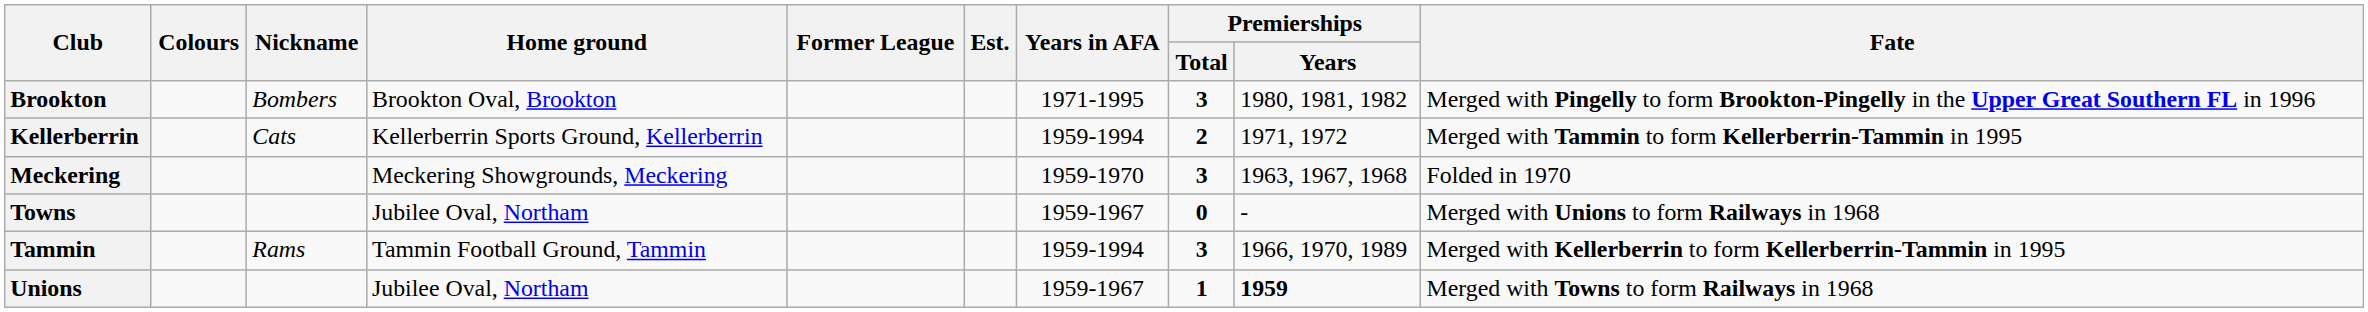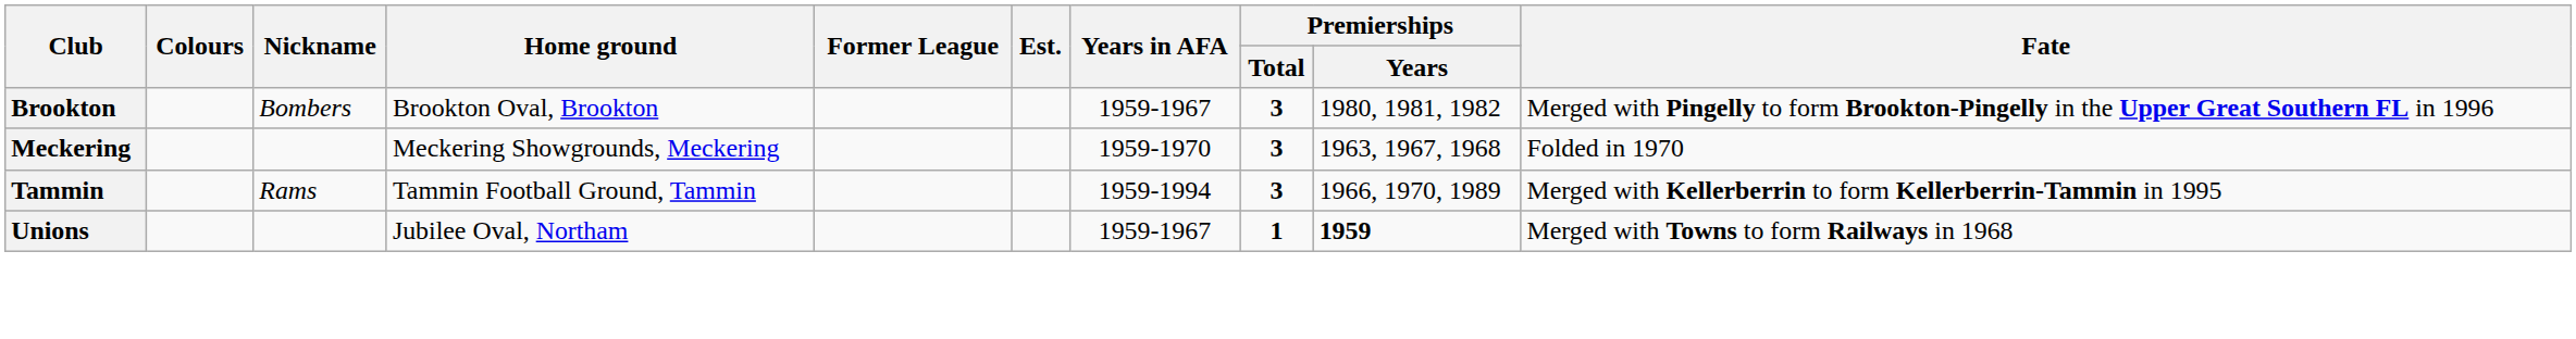Brookton | Years in AFA: 1971-1995 -> 1959-1967
- row: Kellerberrin | Cats | Kellerberrin Sports Ground, Kellerberrin | 1959-1994 | 2 | 1971, 1972 | Merged with Tammin to form Kellerberrin-Tammin in 1995
- row: Towns | Jubilee Oval, Northam | 1959-1967 | 0 | - | Merged with Unions to form Railways in 1968
